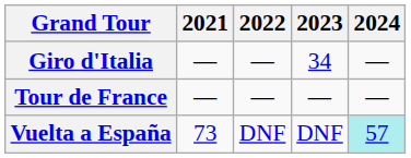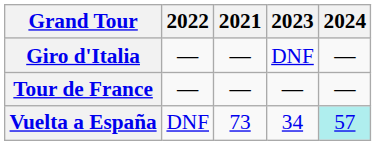columns swapped: 2021 <-> 2022
Giro d'Italia | 2023: 34 -> DNF
Vuelta a España | 2023: DNF -> 34
